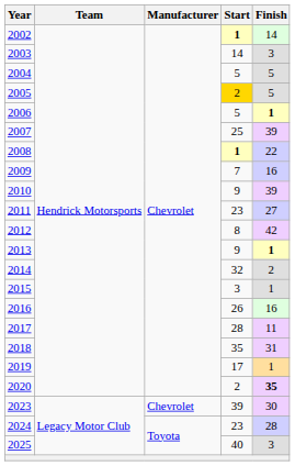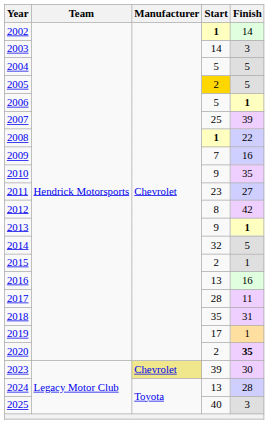2010 | Finish: 39 -> 35
2014 | Finish: 2 -> 5
2015 | Start: 3 -> 2
2016 | Start: 26 -> 13
2023 | Manufacturer: no background -> khaki background
2024 | Start: 23 -> 13
